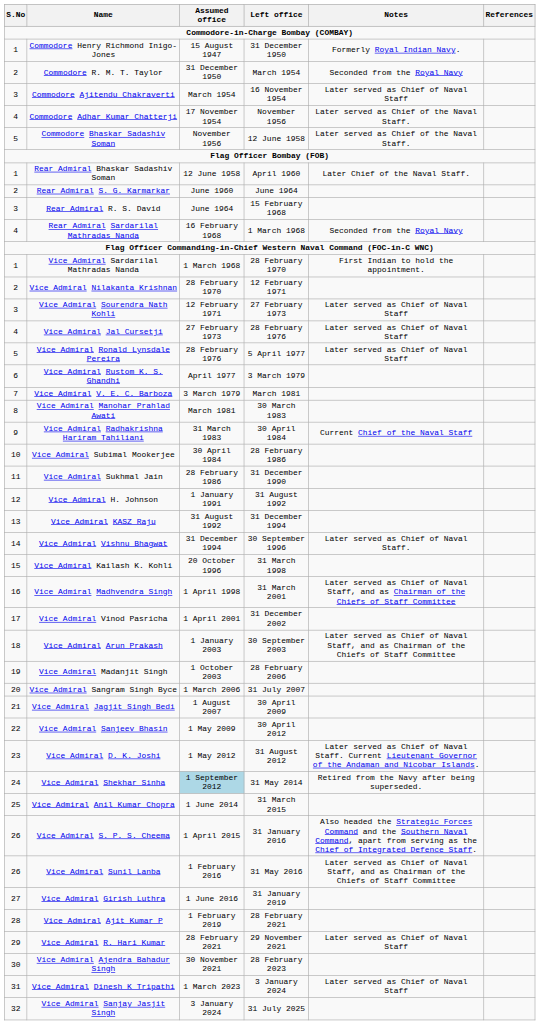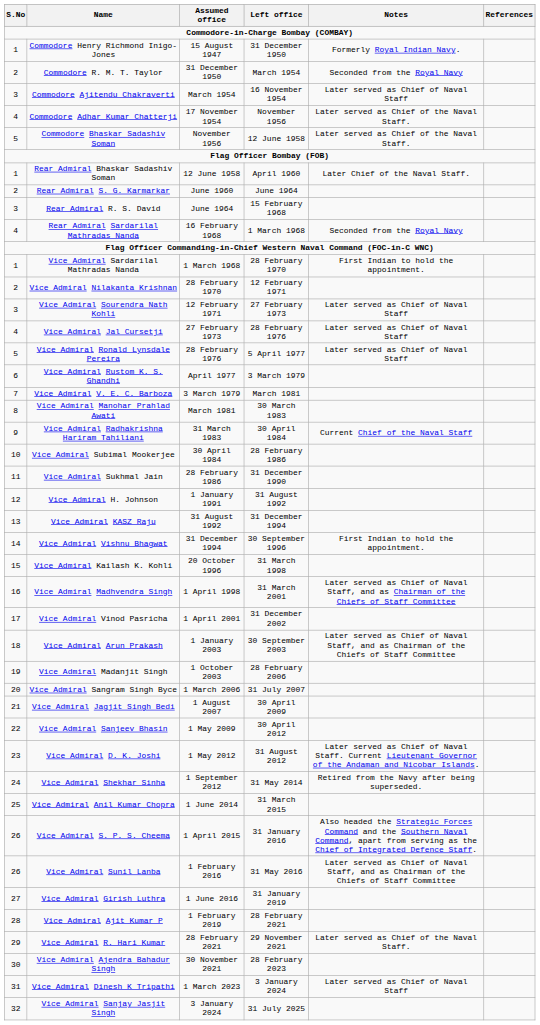Vice Admiral Vishnu Bhagwat | Notes: Later served as Chief of Naval Staff. -> First Indian to hold the appointment.
Vice Admiral Shekhar Sinha | Assumed office: lightblue background -> no background
Vice Admiral R. Hari Kumar | Notes: Later served as Chief of Naval Staff -> Later served as Chief of the Naval Staff.
